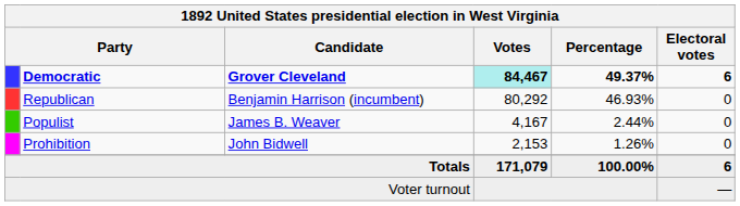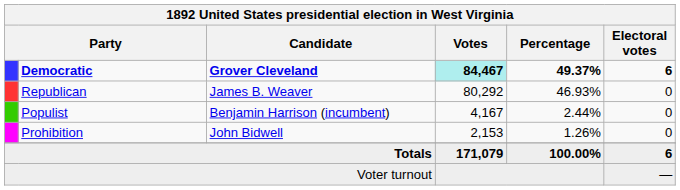Republican | Candidate: Benjamin Harrison (incumbent) -> James B. Weaver
Populist | Candidate: James B. Weaver -> Benjamin Harrison (incumbent)
